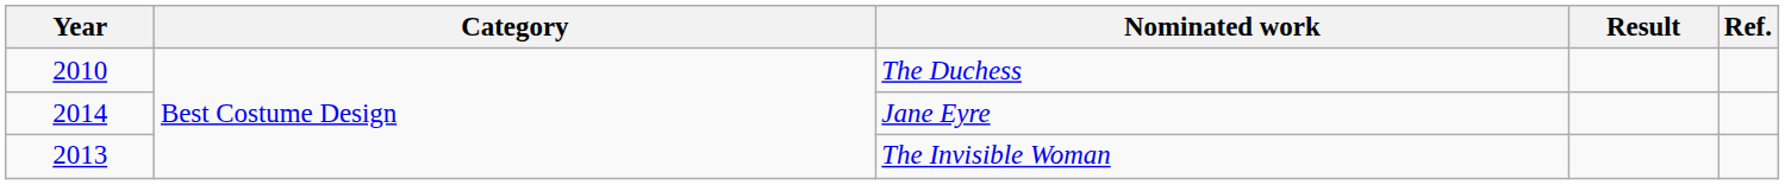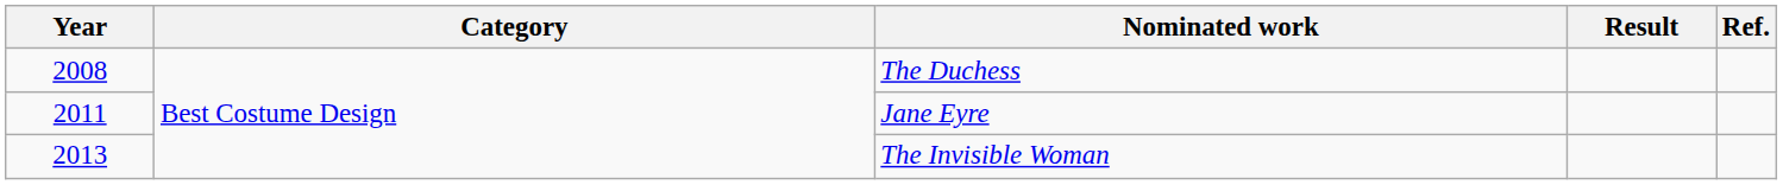The Duchess | Year: 2010 -> 2008
Jane Eyre | Year: 2014 -> 2011
